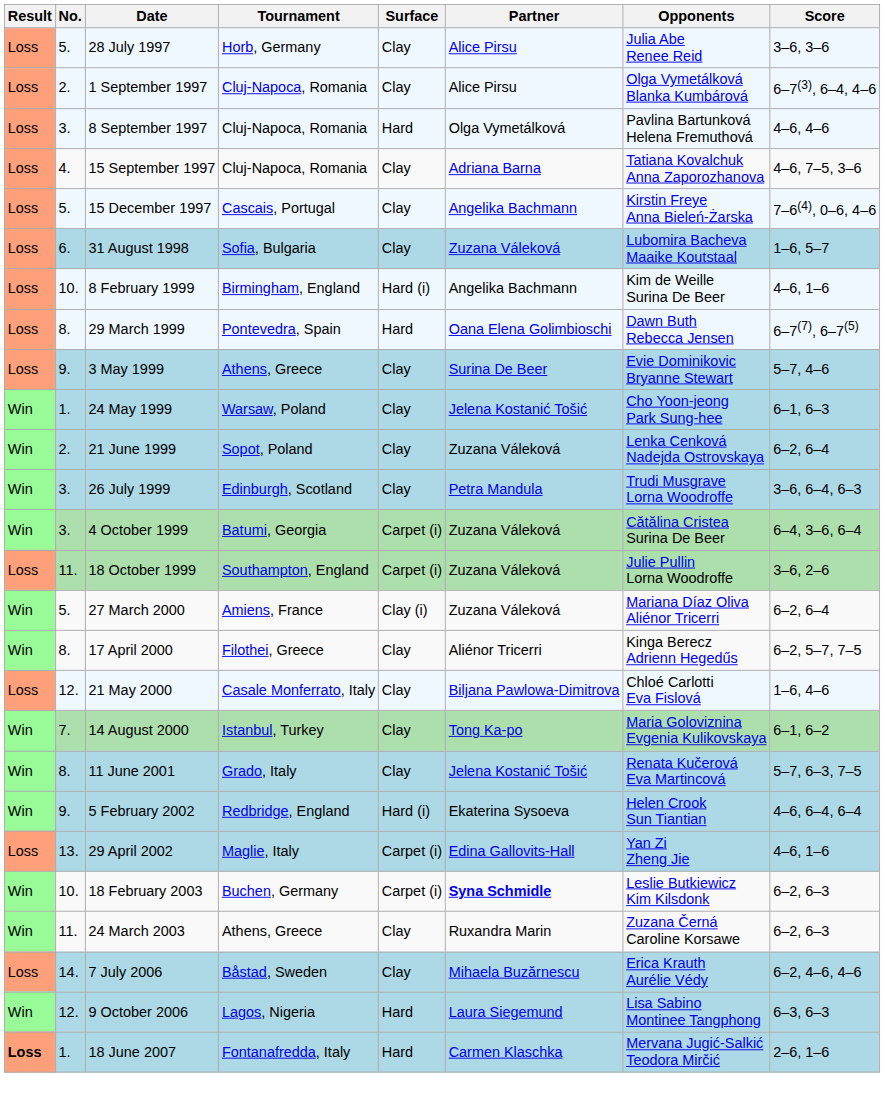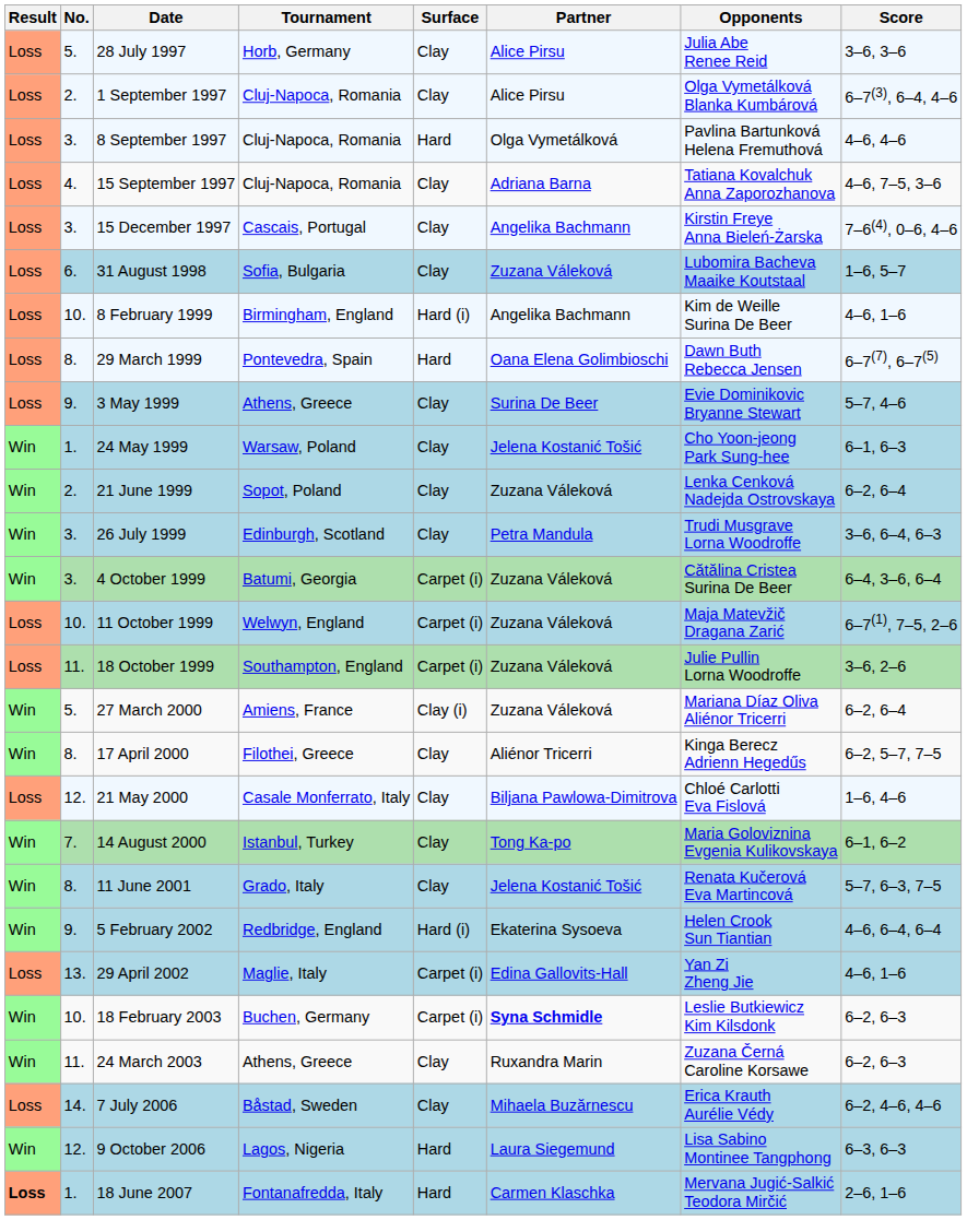15 December 1997 | No.: 5. -> 3.
+ row: Loss | 10. | 11 October 1999 | Welwyn, England | Carpet (i) | Zuzana Váleková | Maja Matevžič Dragana Zarić | 6–7(1), 7–5, 2–6
